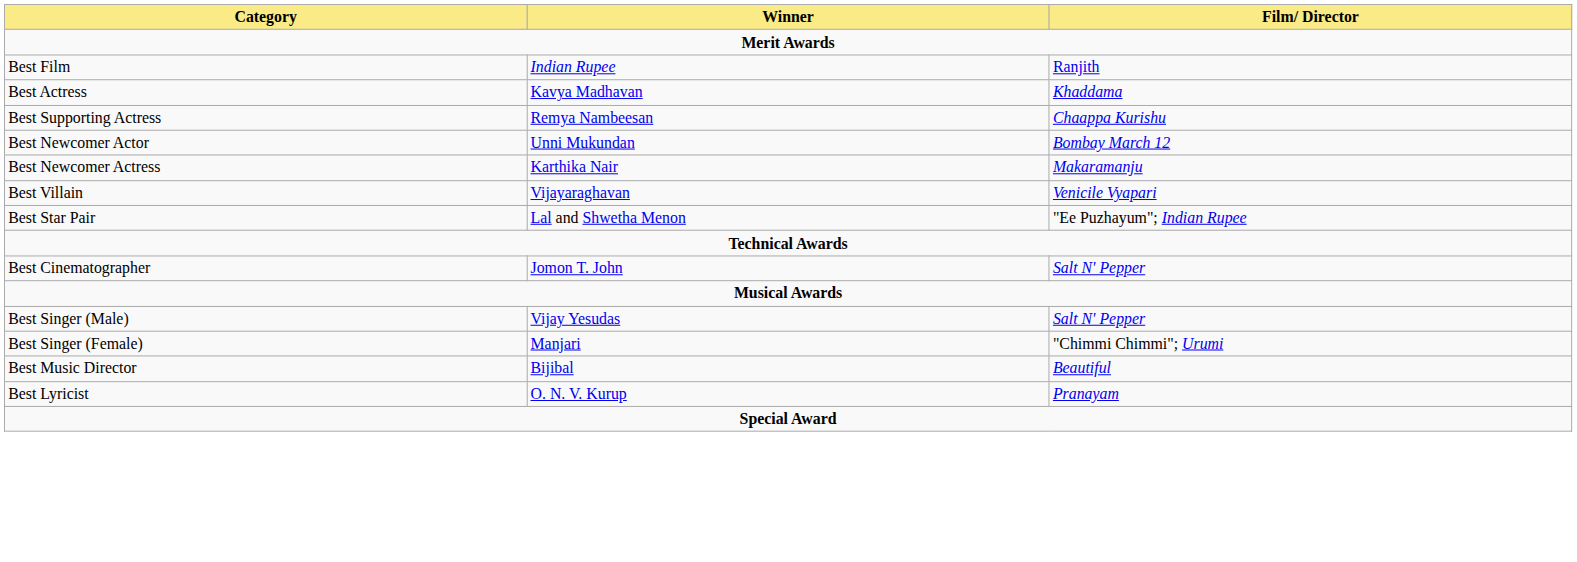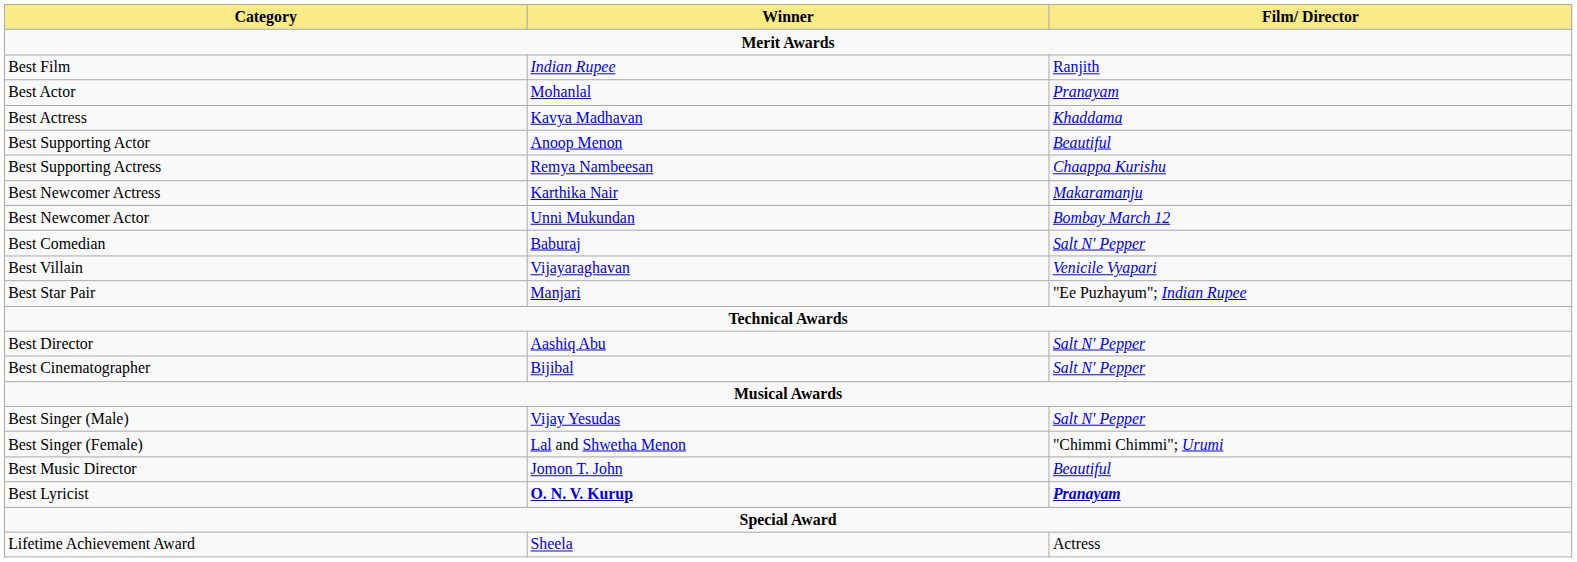+ row: Best Actor | Mohanlal | Pranayam
+ row: Best Supporting Actor | Anoop Menon | Beautiful
rows swapped: Best Newcomer Actor <-> Best Newcomer Actress
+ row: Best Comedian | Baburaj | Salt N' Pepper
Best Star Pair | Winner: Lal and Shwetha Menon -> Manjari
+ row: Best Director | Aashiq Abu | Salt N' Pepper
Best Cinematographer | Winner: Jomon T. John -> Bijibal
Best Singer (Female) | Winner: Manjari -> Lal and Shwetha Menon
Best Music Director | Winner: Bijibal -> Jomon T. John
Best Lyricist | Winner: normal -> bold
Best Lyricist | Film/ Director: normal -> bold
+ row: Lifetime Achievement Award | Sheela | Actress
